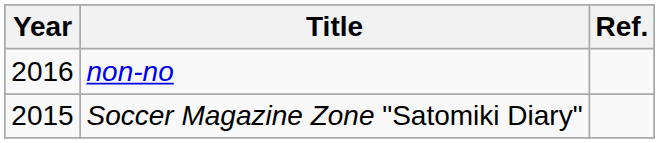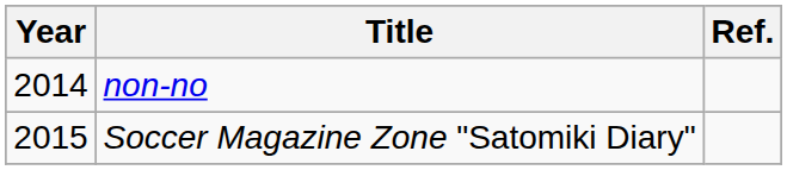non-no | Year: 2016 -> 2014
